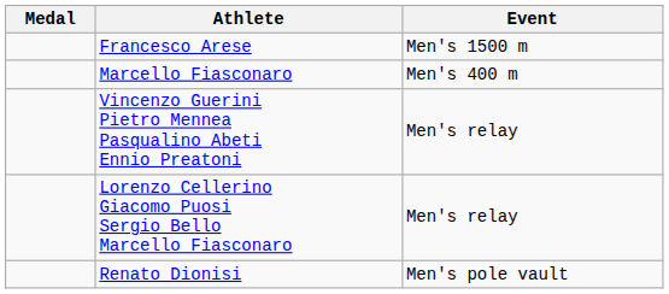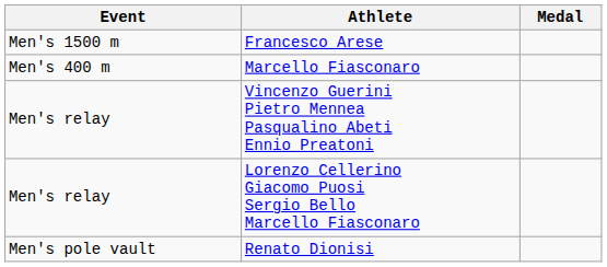columns swapped: Medal <-> Event
